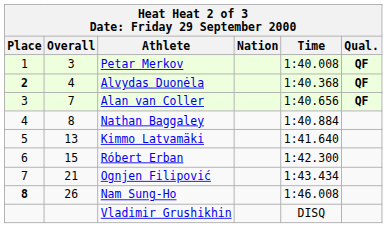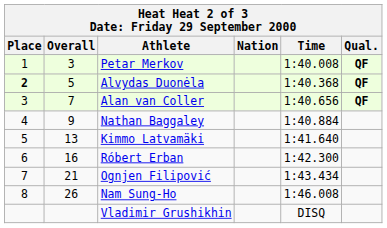Alvydas Duonėla | Overall: 4 -> 5
Nathan Baggaley | Overall: 8 -> 9
Róbert Erban | Overall: 15 -> 16
Nam Sung-Ho | Place: bold -> normal
